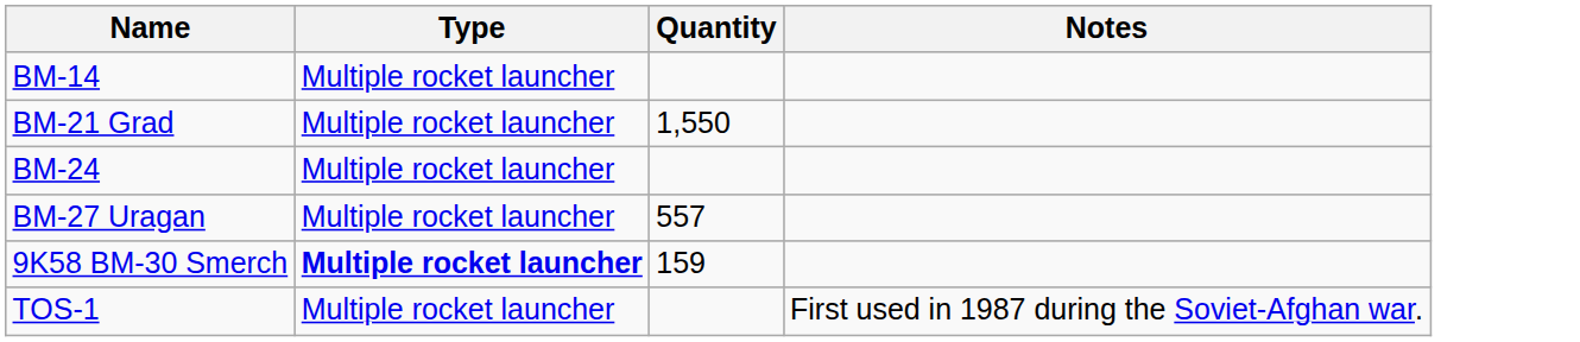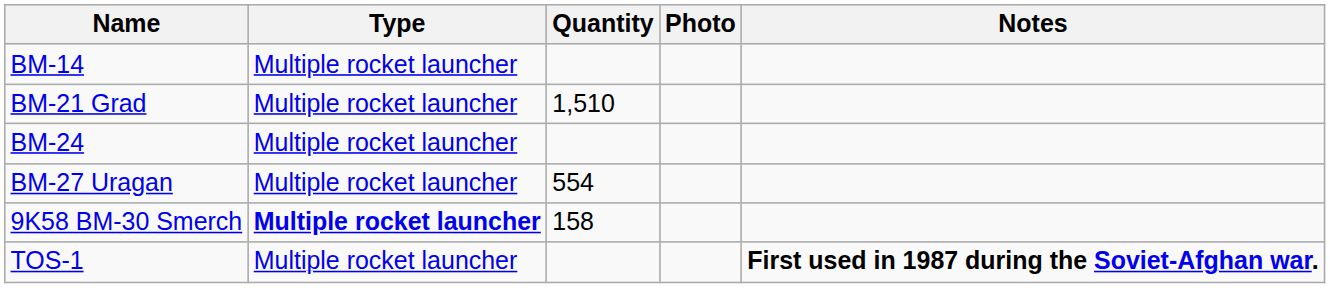+ column: Photo
BM-21 Grad | Quantity: 1,550 -> 1,510
BM-27 Uragan | Quantity: 557 -> 554
9K58 BM-30 Smerch | Quantity: 159 -> 158
TOS-1 | Notes: normal -> bold
